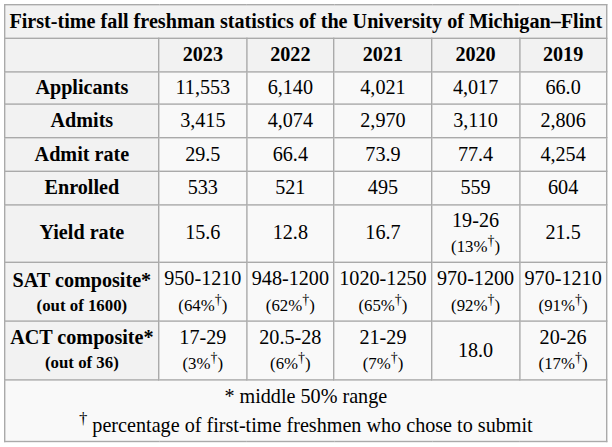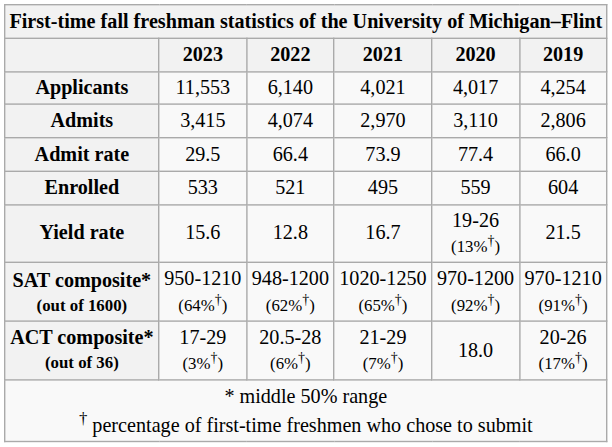Applicants | 2019: 66.0 -> 4,254
Admit rate | 2019: 4,254 -> 66.0
